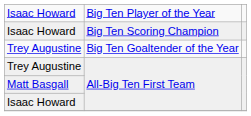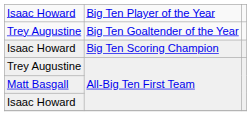rows swapped: Isaac Howard / Big Ten Scoring Champion <-> Trey Augustine / Big Ten Goaltender of the Year
